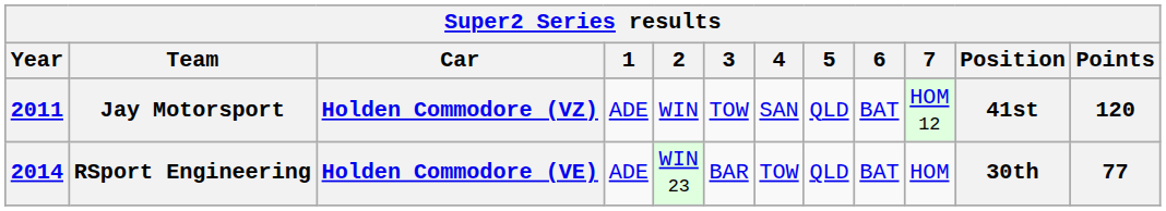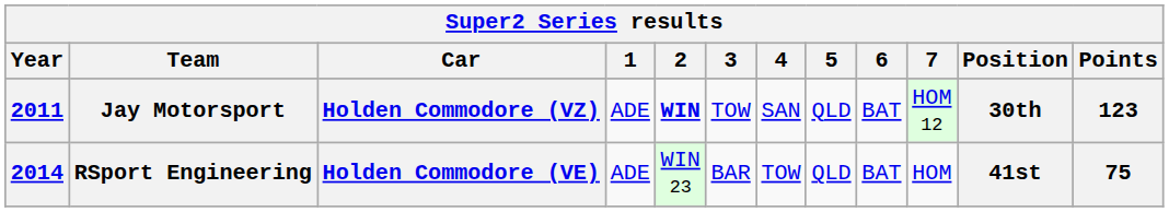Jay Motorsport | 2: normal -> bold
Jay Motorsport | Position: 41st -> 30th
Jay Motorsport | Points: 120 -> 123
RSport Engineering | Position: 30th -> 41st
RSport Engineering | Points: 77 -> 75
